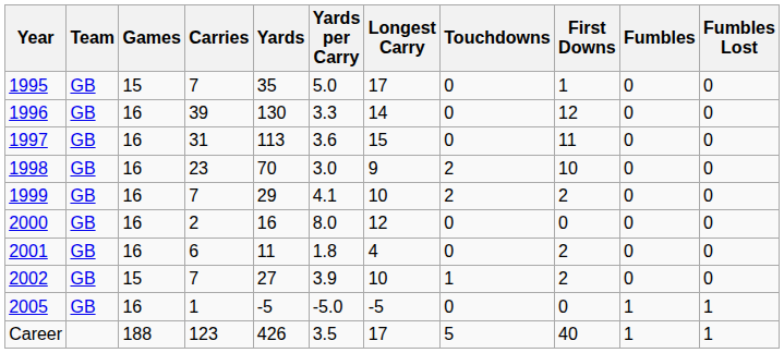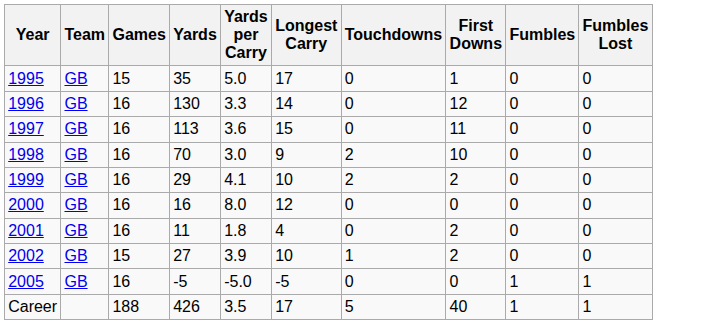- column: Carries | 7 | 39 | 31 | 23 | 7 | 2 | 6 | 7 | 1 | 123
